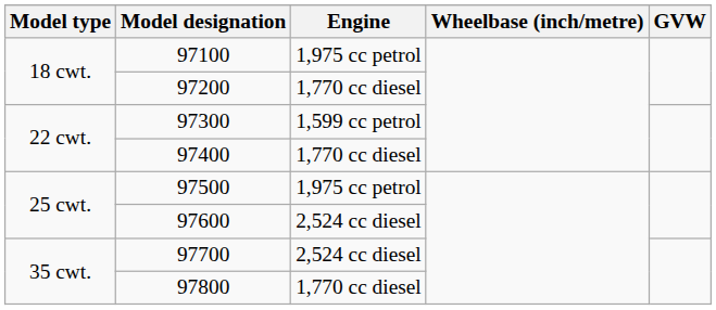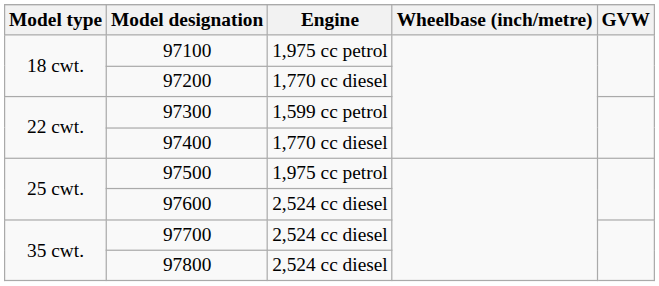97800 | Engine: 1,770 cc diesel -> 2,524 cc diesel
